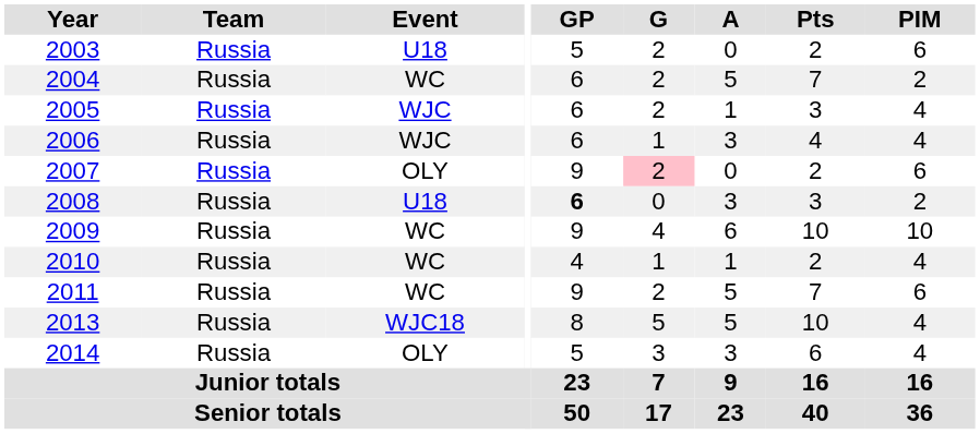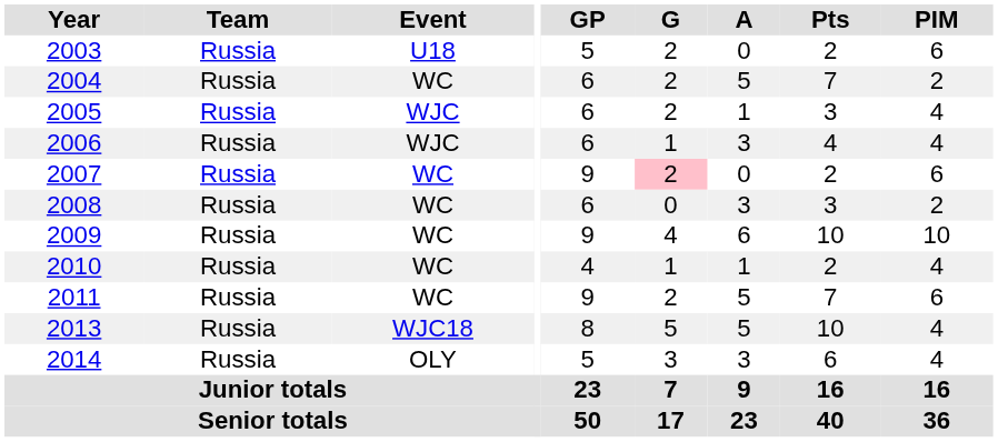2007 | Event: OLY -> WC
2008 | Event: U18 -> WC
2008 | GP: bold -> normal
